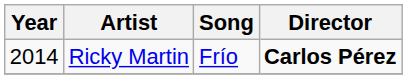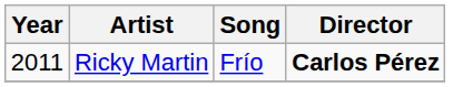Ricky Martin | Year: 2014 -> 2011
